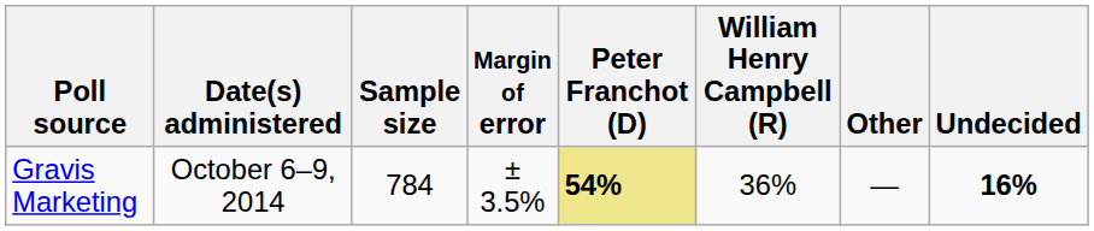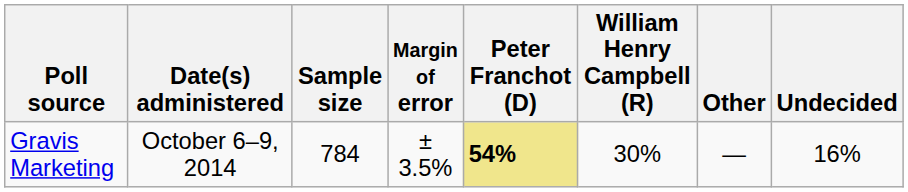Gravis Marketing | William Henry Campbell (R): 36% -> 30%
Gravis Marketing | Undecided: bold -> normal
